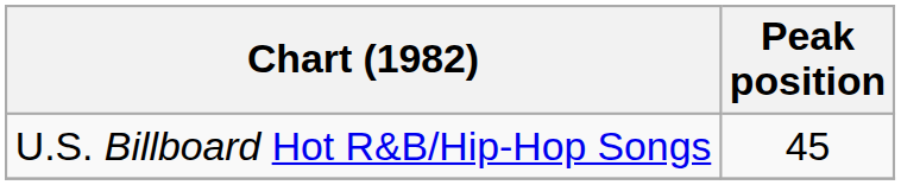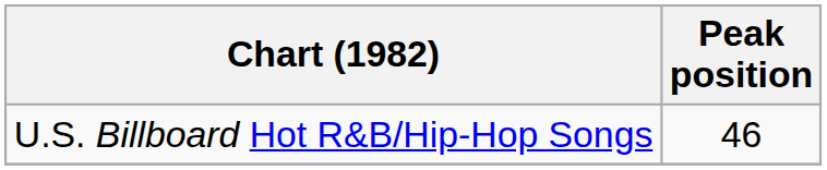U.S. Billboard Hot R&B/Hip-Hop Songs | Peak position: 45 -> 46
